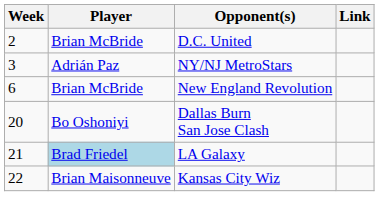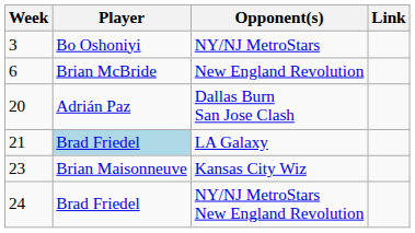- row: 2 | Brian McBride | D.C. United
NY/NJ MetroStars | Player: Adrián Paz -> Bo Oshoniyi
Dallas Burn San Jose Clash | Player: Bo Oshoniyi -> Adrián Paz
Kansas City Wiz | Week: 22 -> 23
+ row: 24 | Brad Friedel | NY/NJ MetroStars New England Revolution
